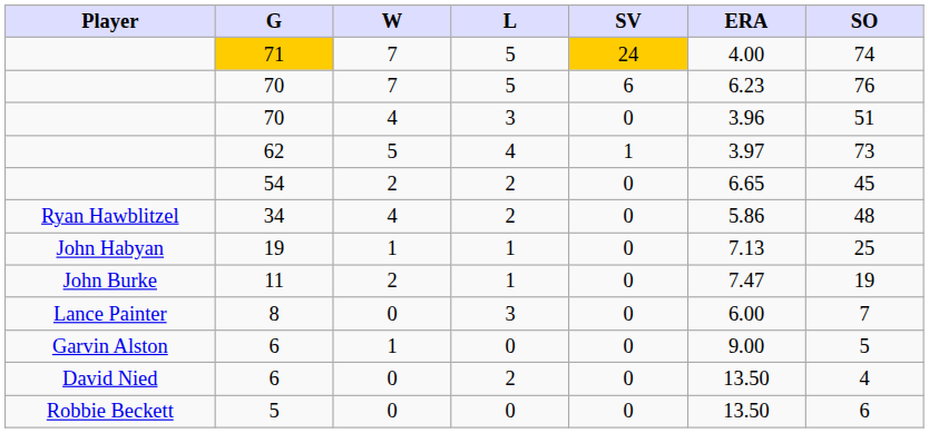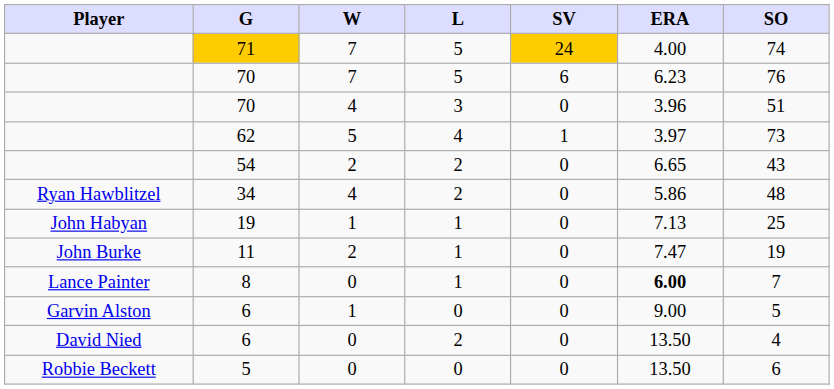54 | SO: 45 -> 43
8 | L: 3 -> 1
8 | ERA: normal -> bold
